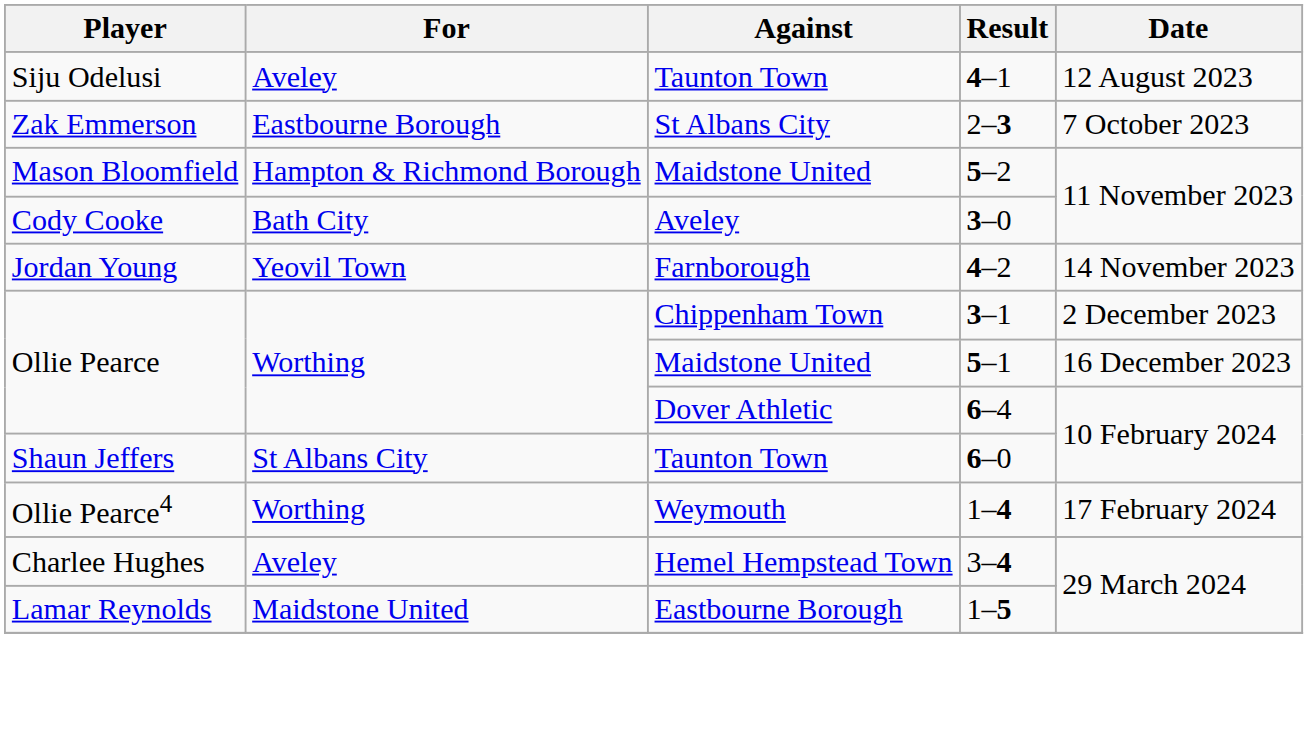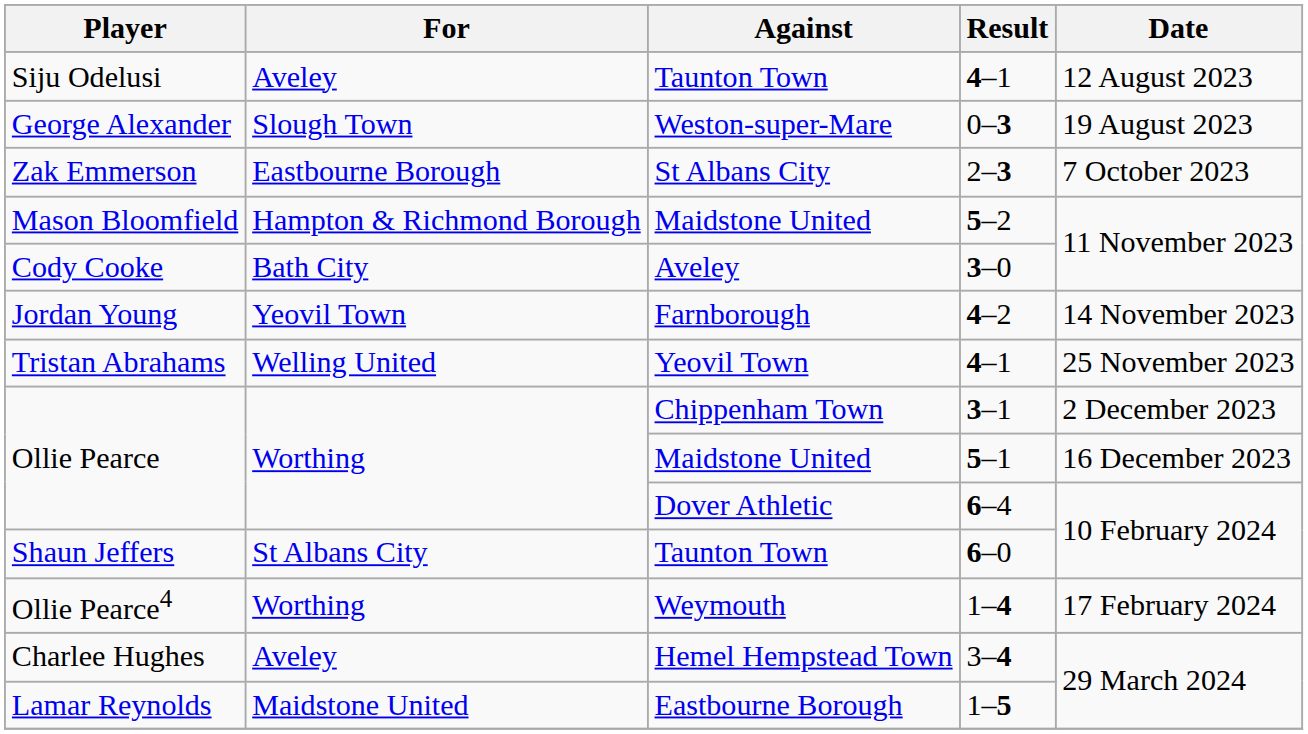+ row: George Alexander | Slough Town | Weston-super-Mare | 0–3 | 19 August 2023
+ row: Tristan Abrahams | Welling United | Yeovil Town | 4–1 | 25 November 2023
